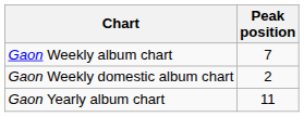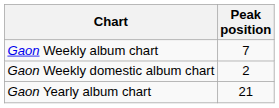Gaon Yearly album chart | Peak position: 11 -> 21
